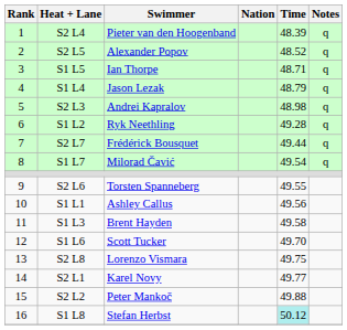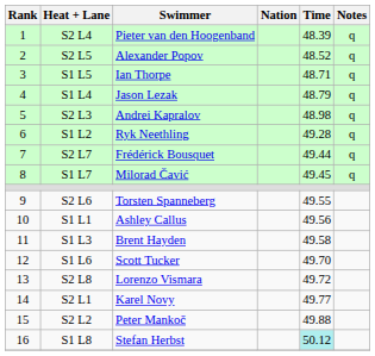S1 L7 | Time: 49.54 -> 49.45
S2 L8 | Time: 49.75 -> 49.72
